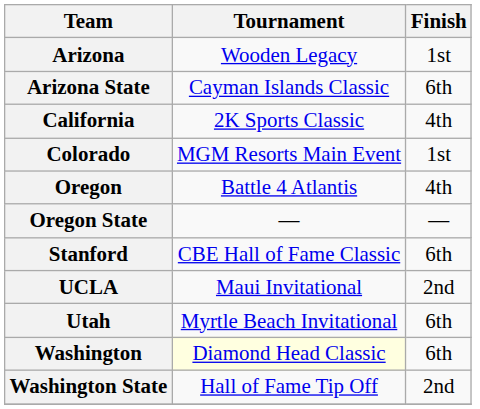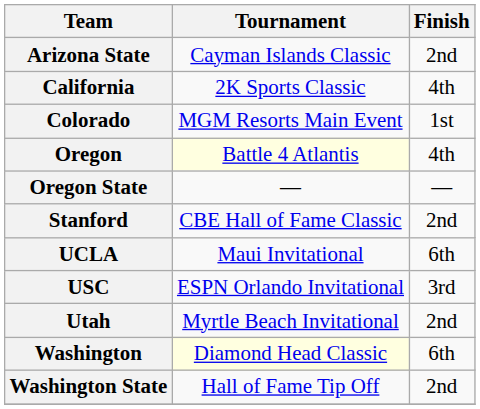- row: Arizona | Wooden Legacy | 1st
Arizona State | Finish: 6th -> 2nd
Oregon | Tournament: no background -> lightyellow background
Stanford | Finish: 6th -> 2nd
UCLA | Finish: 2nd -> 6th
+ row: USC | ESPN Orlando Invitational | 3rd
Utah | Finish: 6th -> 2nd
